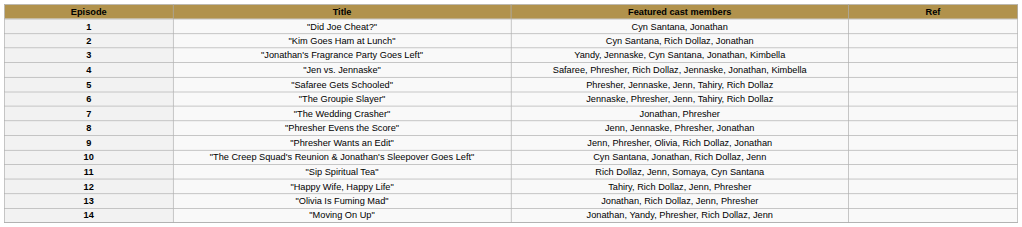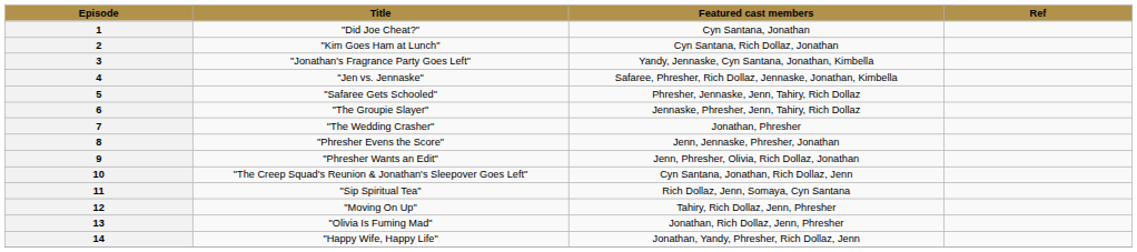12 | Title: "Happy Wife, Happy Life" -> "Moving On Up"
14 | Title: "Moving On Up" -> "Happy Wife, Happy Life"
